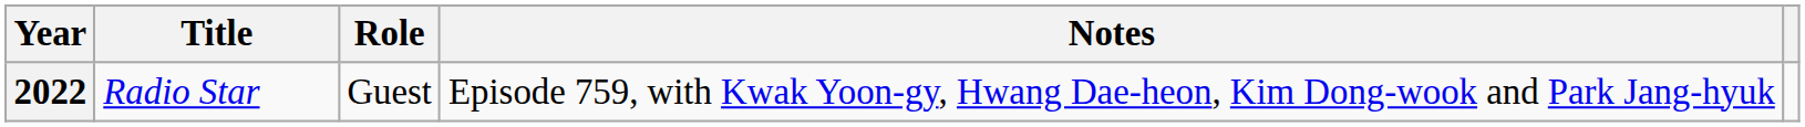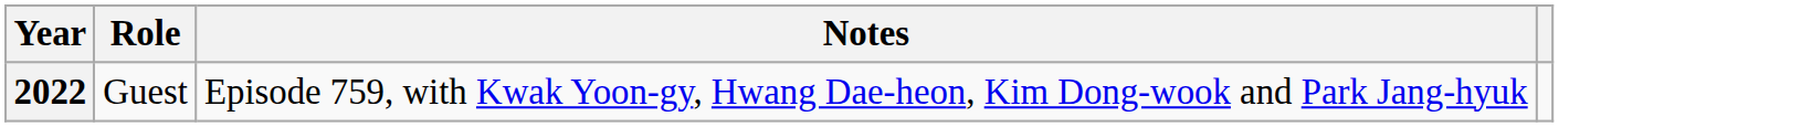- column: Title | Radio Star
